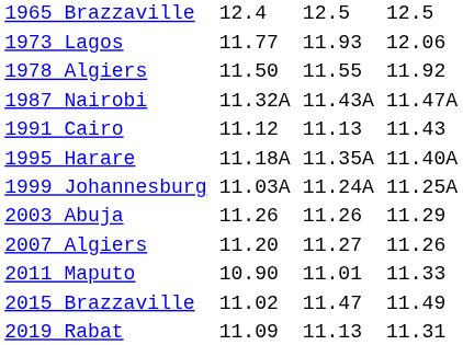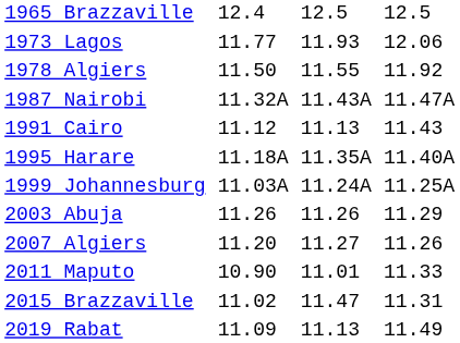2015 Brazzaville | column 7: 11.49 -> 11.31
2019 Rabat | column 7: 11.31 -> 11.49
